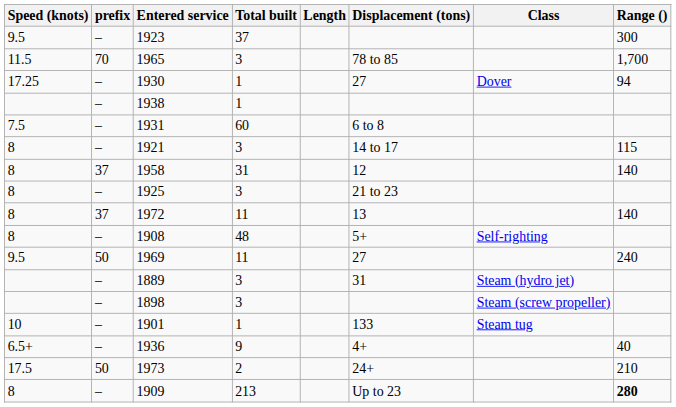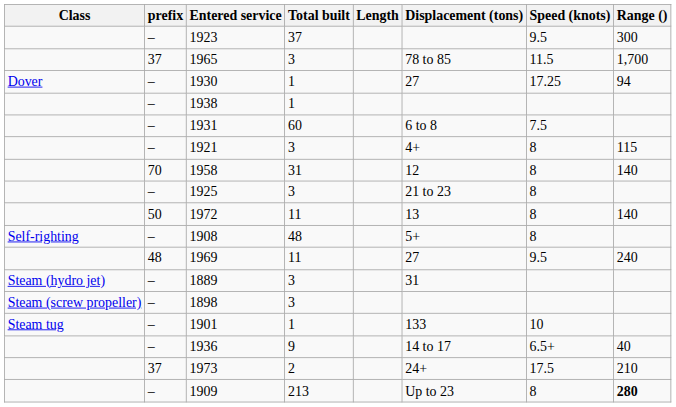columns swapped: Class <-> Speed (knots)
1965 | prefix: 70 -> 37
1921 | Displacement (tons): 14 to 17 -> 4+
1958 | prefix: 37 -> 70
1972 | prefix: 37 -> 50
1969 | prefix: 50 -> 48
1936 | Displacement (tons): 4+ -> 14 to 17
1973 | prefix: 50 -> 37
